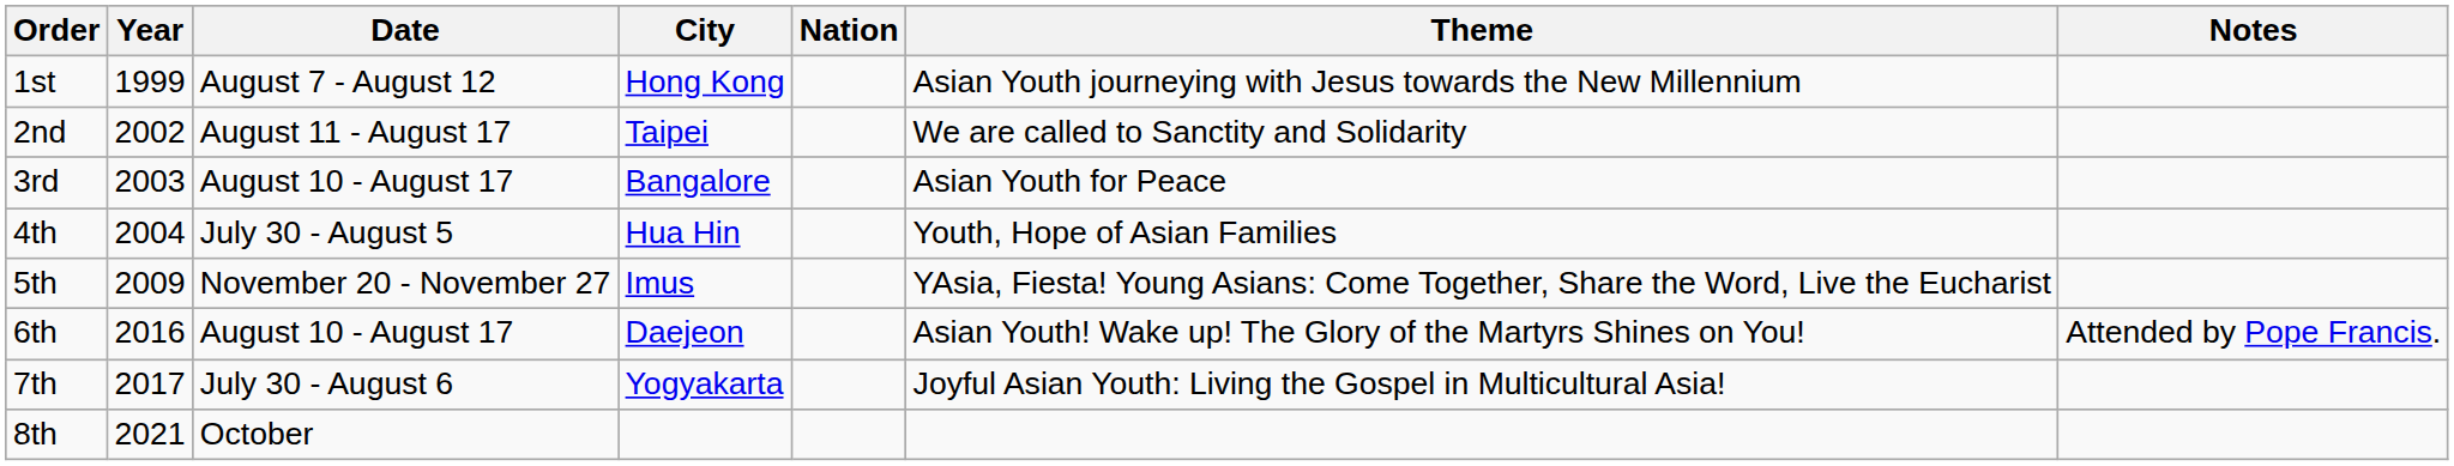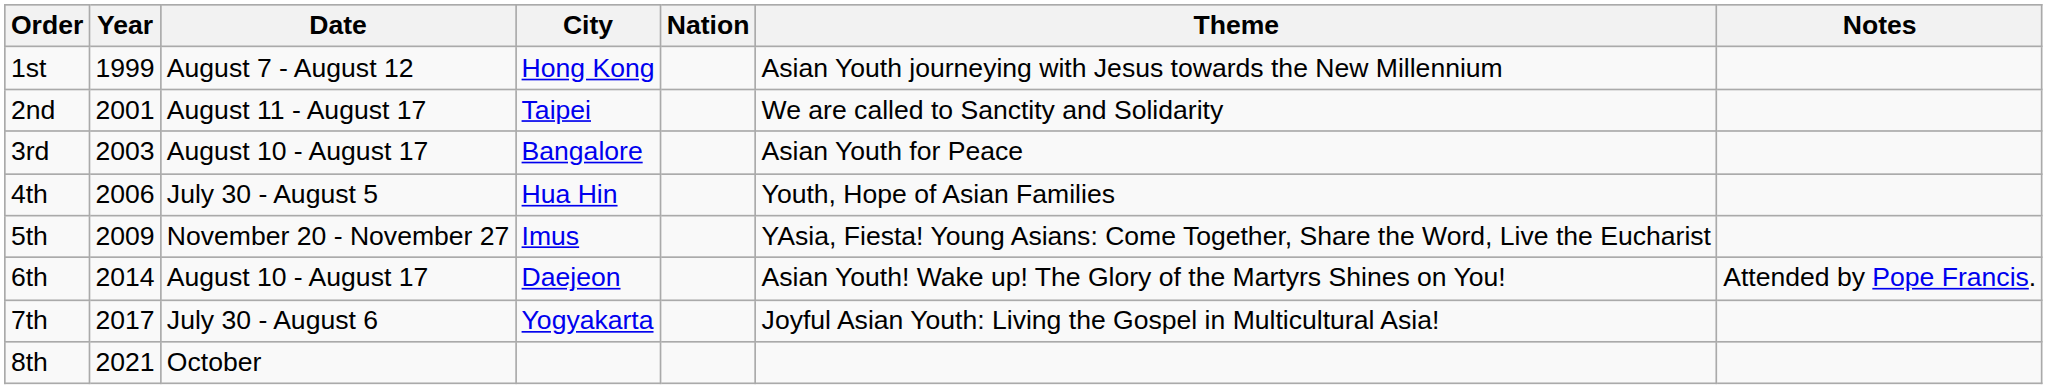2nd | Year: 2002 -> 2001
4th | Year: 2004 -> 2006
6th | Year: 2016 -> 2014
